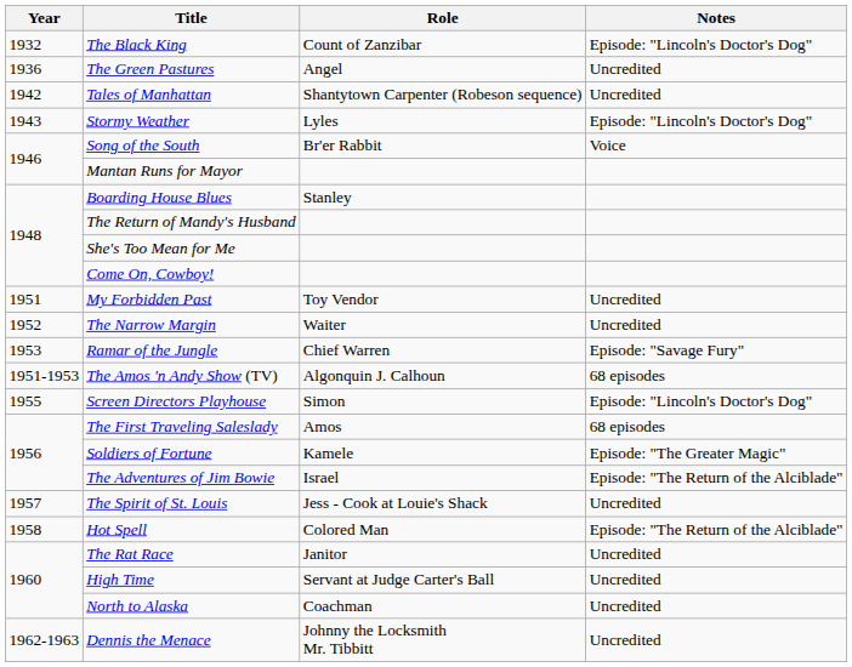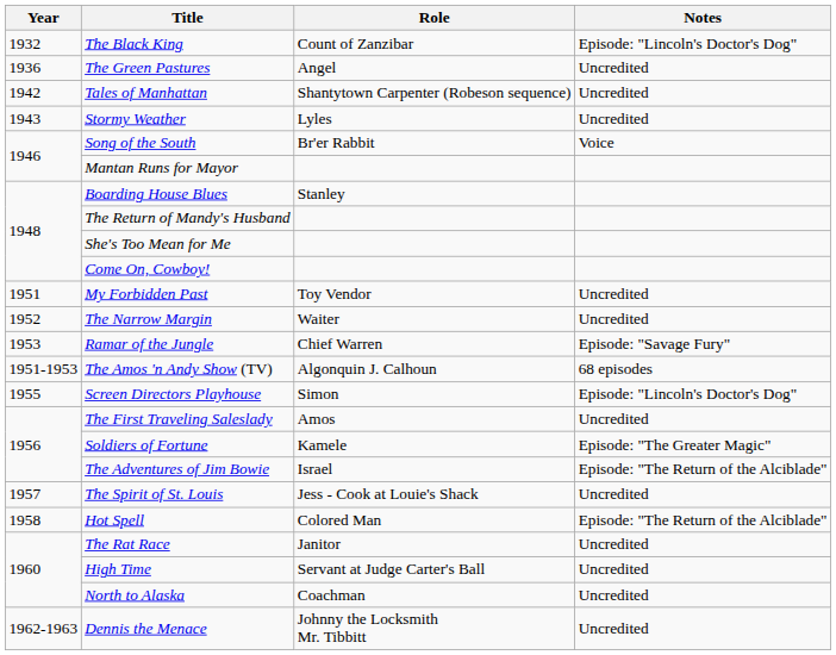Stormy Weather | Notes: Episode: "Lincoln's Doctor's Dog" -> Uncredited
The First Traveling Saleslady | Notes: 68 episodes -> Uncredited
